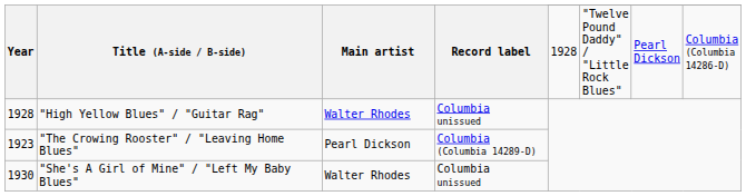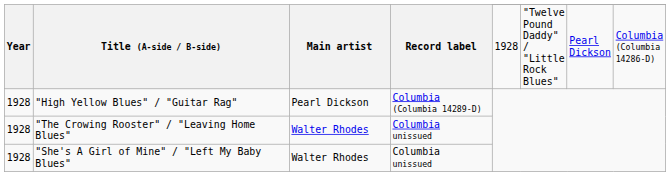"High Yellow Blues" / "Guitar Rag" | Main artist: Walter Rhodes -> Pearl Dickson
"High Yellow Blues" / "Guitar Rag" | Record label: Columbia unissued -> Columbia (Columbia 14289-D)
"The Crowing Rooster" / "Leaving Home Blues" | Year: 1923 -> 1928
"The Crowing Rooster" / "Leaving Home Blues" | Main artist: Pearl Dickson -> Walter Rhodes
"The Crowing Rooster" / "Leaving Home Blues" | Record label: Columbia (Columbia 14289-D) -> Columbia unissued
"She's A Girl of Mine" / "Left My Baby Blues" | Year: 1930 -> 1928
